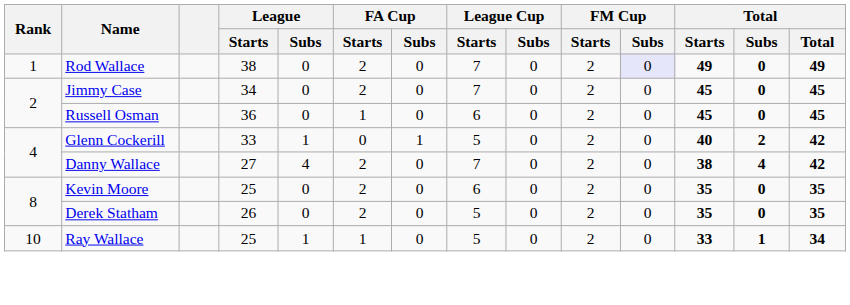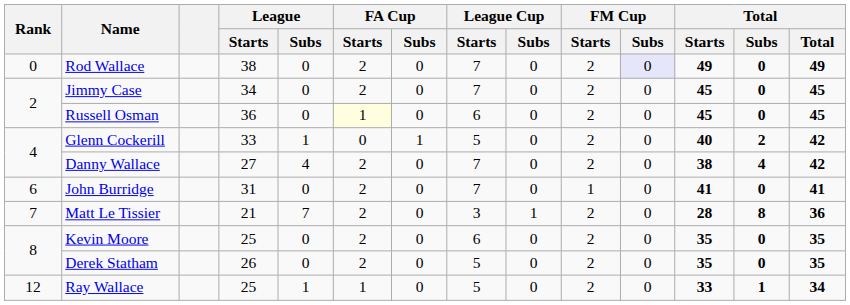Rod Wallace | Rank: 1 -> 0
Russell Osman | FA Cup / Starts: no background -> lightyellow background
+ row: 6 | John Burridge | 31 | 0 | 2 | 0 | 7 | 0 | 1 | 0 | 41 | 0 | 41
+ row: 7 | Matt Le Tissier | 21 | 7 | 2 | 0 | 3 | 1 | 2 | 0 | 28 | 8 | 36
Ray Wallace | Rank: 10 -> 12
